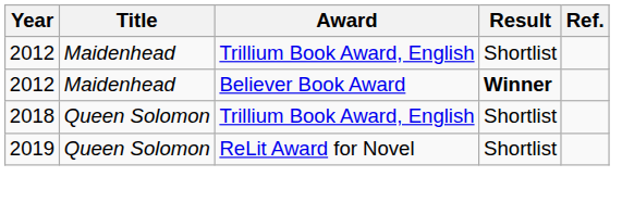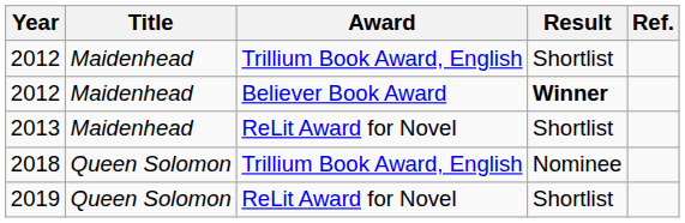+ row: 2013 | Maidenhead | ReLit Award for Novel | Shortlist
2018 | Result: Shortlist -> Nominee
